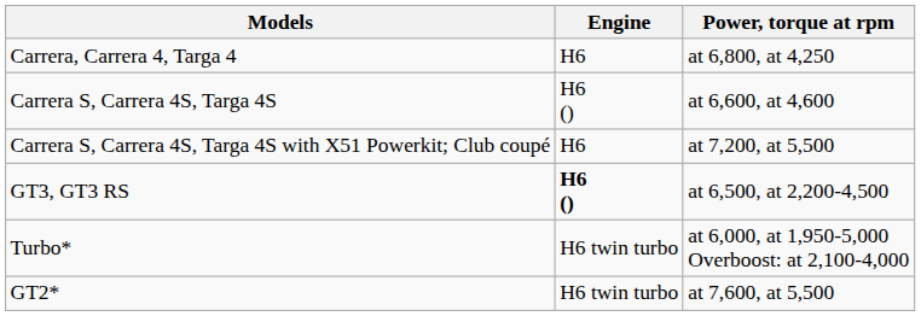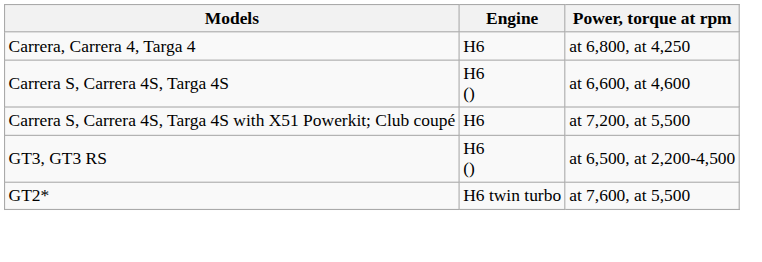GT3, GT3 RS | Engine: bold -> normal
- row: Turbo* | H6 twin turbo | at 6,000, at 1,950-5,000 Overboost: at 2,100-4,000
